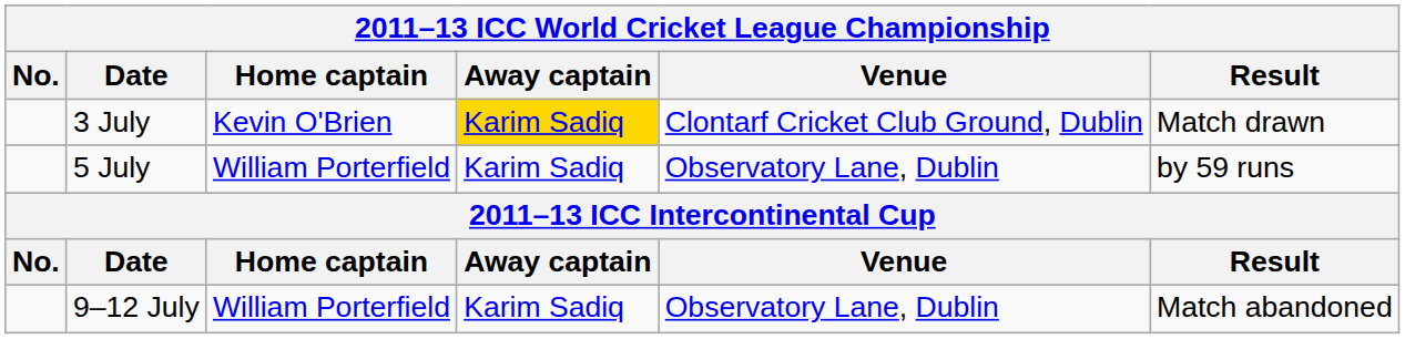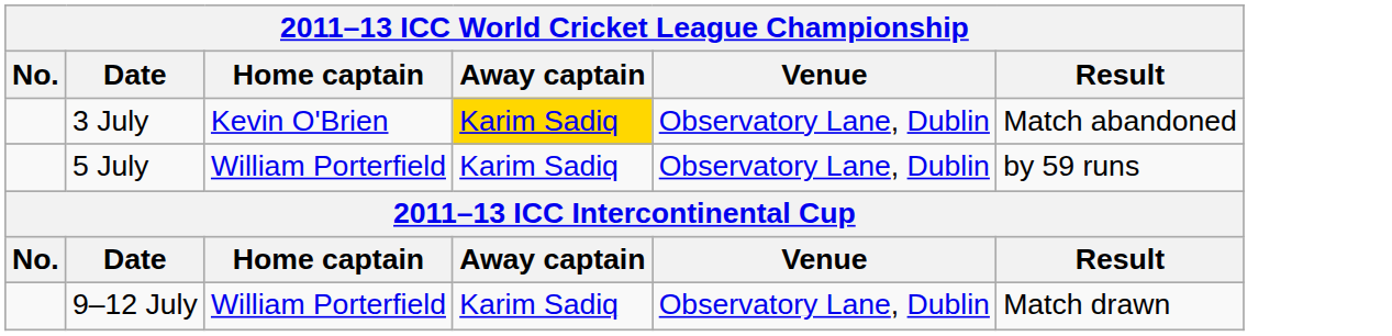3 July | Venue: Clontarf Cricket Club Ground, Dublin -> Observatory Lane, Dublin
3 July | Result: Match drawn -> Match abandoned
9–12 July | Result: Match abandoned -> Match drawn
